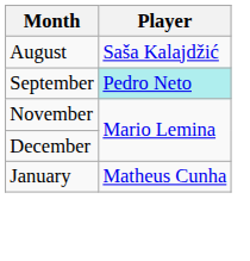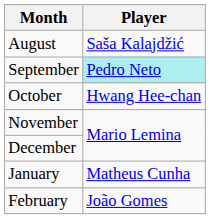+ row: October | Hwang Hee-chan
+ row: February | João Gomes
